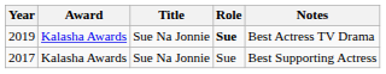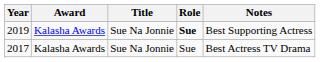2019 | Notes: Best Actress TV Drama -> Best Supporting Actress
2017 | Notes: Best Supporting Actress -> Best Actress TV Drama
